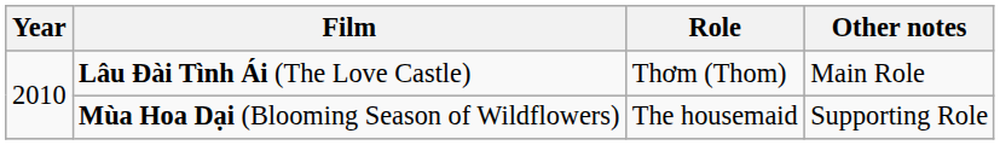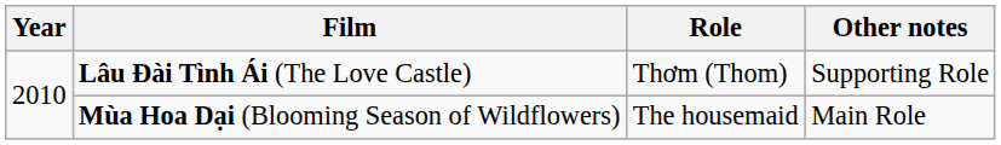Lâu Đài Tình Ái (The Love Castle) | Other notes: Main Role -> Supporting Role
Mùa Hoa Dại (Blooming Season of Wildflowers) | Other notes: Supporting Role -> Main Role
